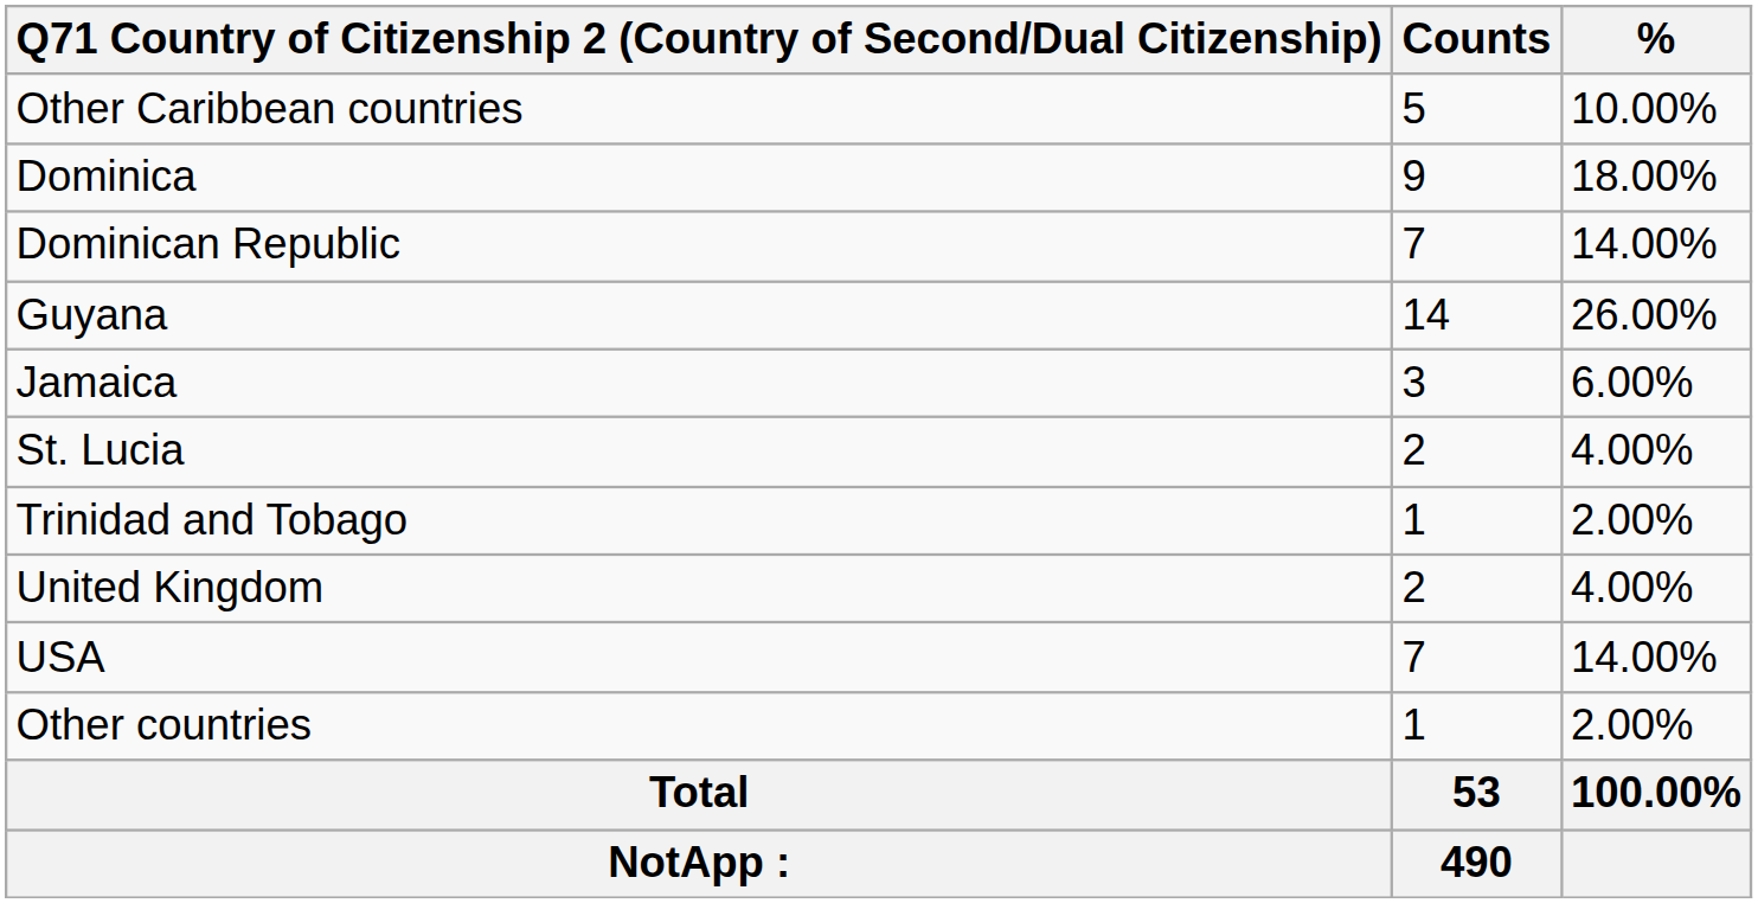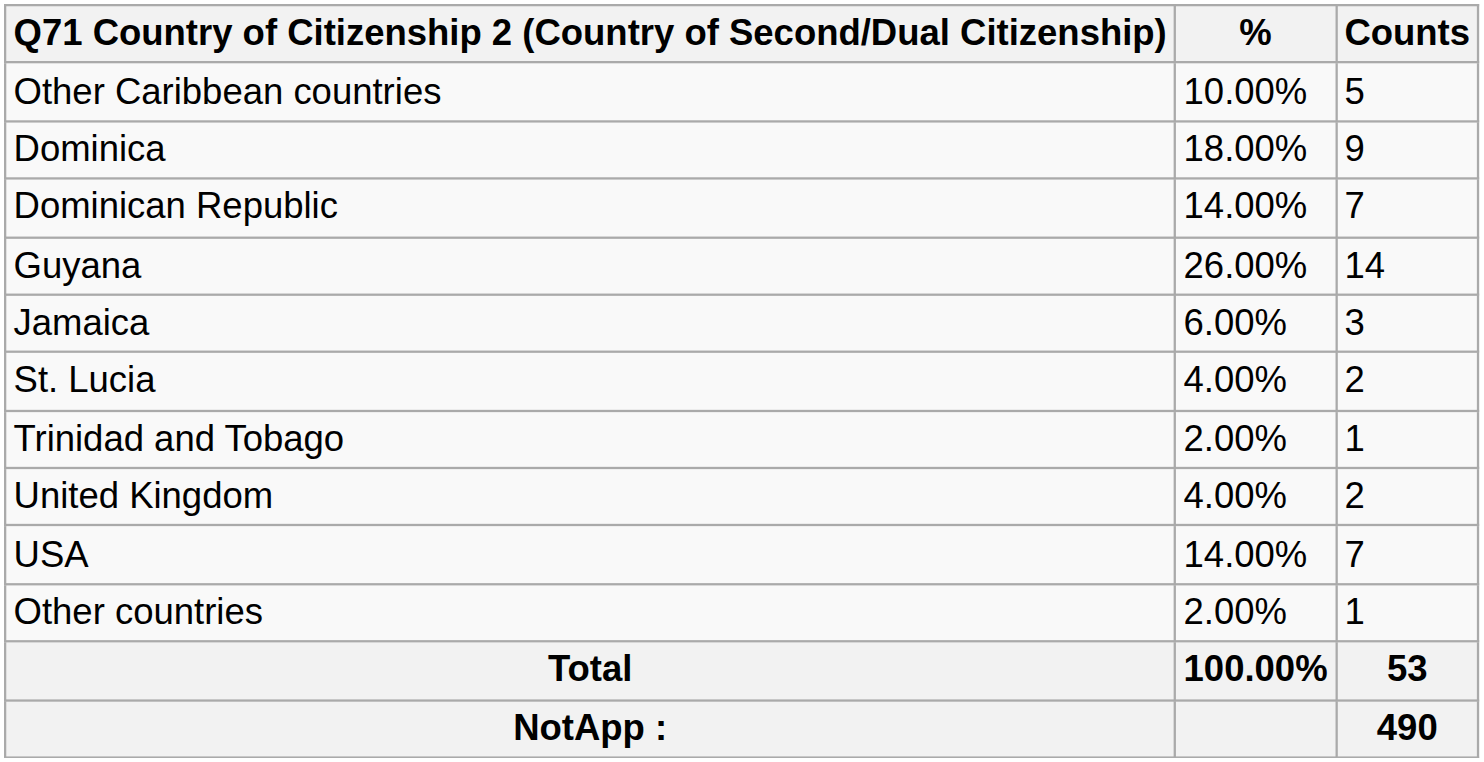columns swapped: Counts <-> %
